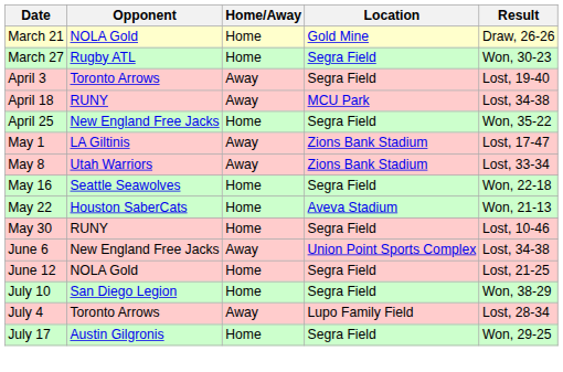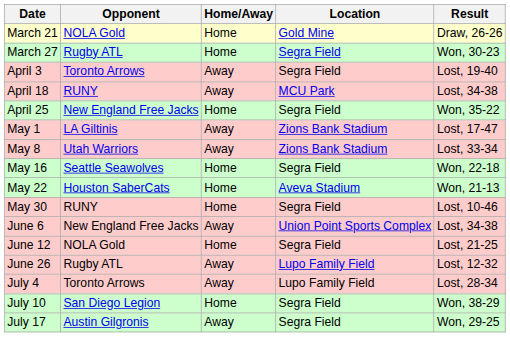+ row: June 26 | Rugby ATL | Away | Lupo Family Field | Lost, 12-32
rows swapped: July 4 <-> July 10
July 17 | Home/Away: Home -> Away
